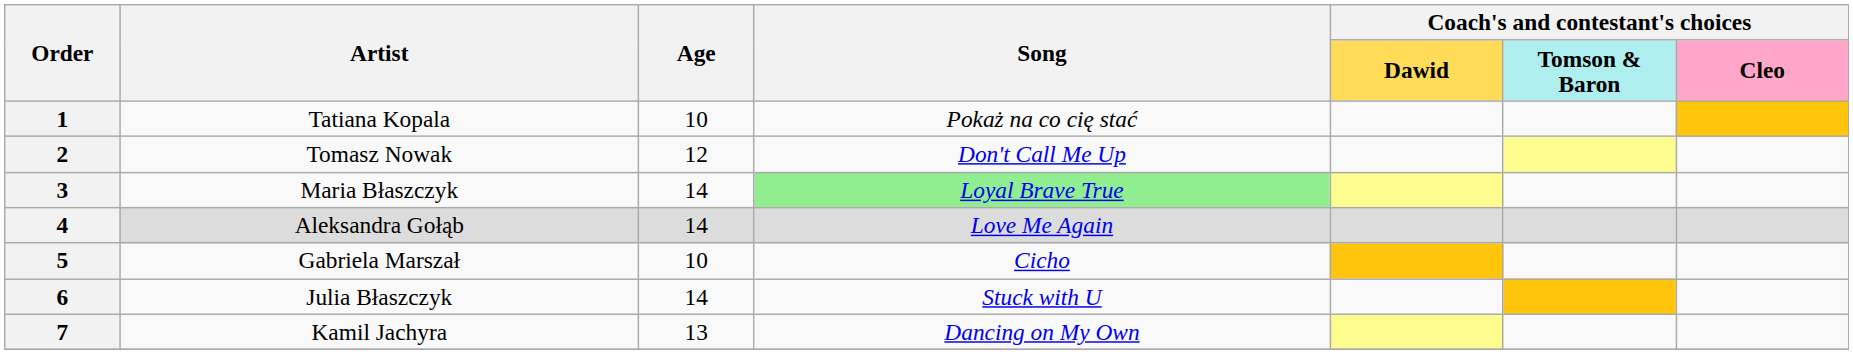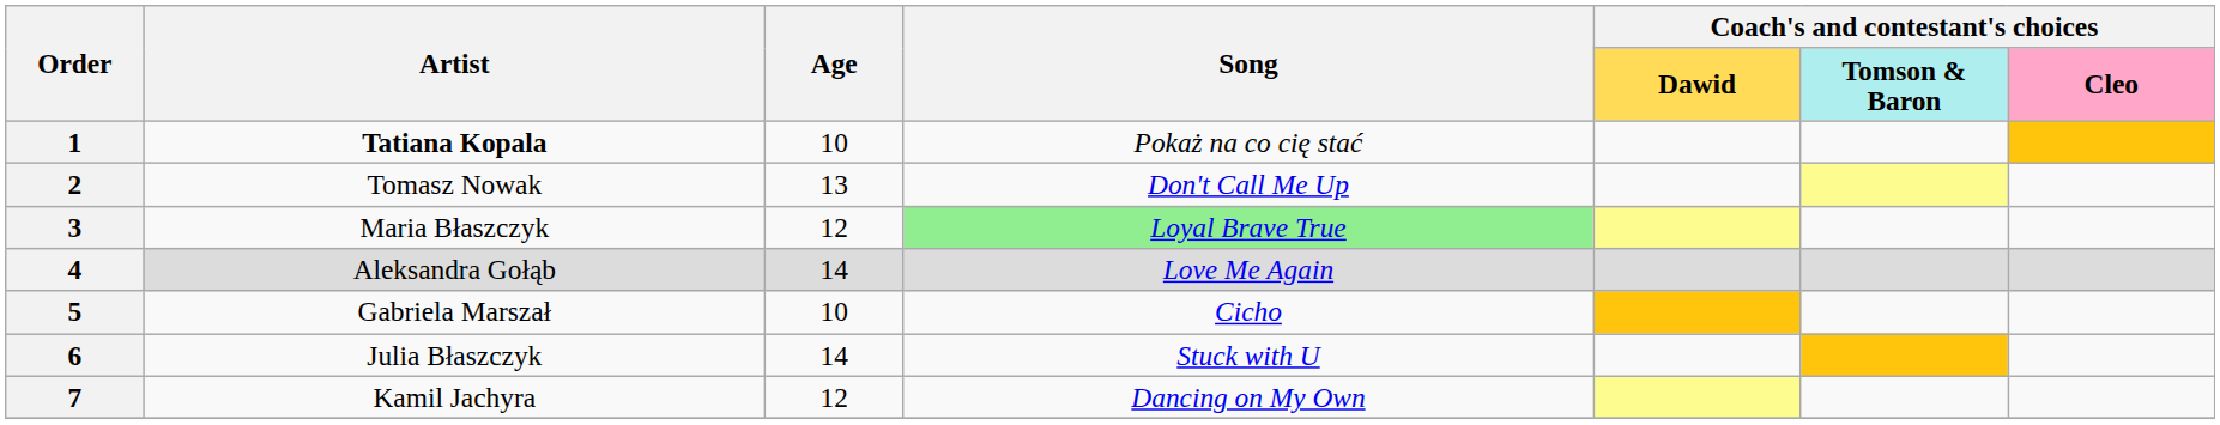1 | Artist: normal -> bold
2 | Age: 12 -> 13
3 | Age: 14 -> 12
7 | Age: 13 -> 12
